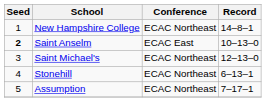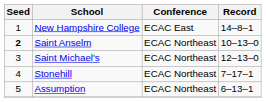New Hampshire College | Conference: ECAC Northeast -> ECAC East
Saint Anselm | Conference: ECAC East -> ECAC Northeast
Stonehill | Record: 6–13–1 -> 7–17–1
Assumption | Record: 7–17–1 -> 6–13–1
